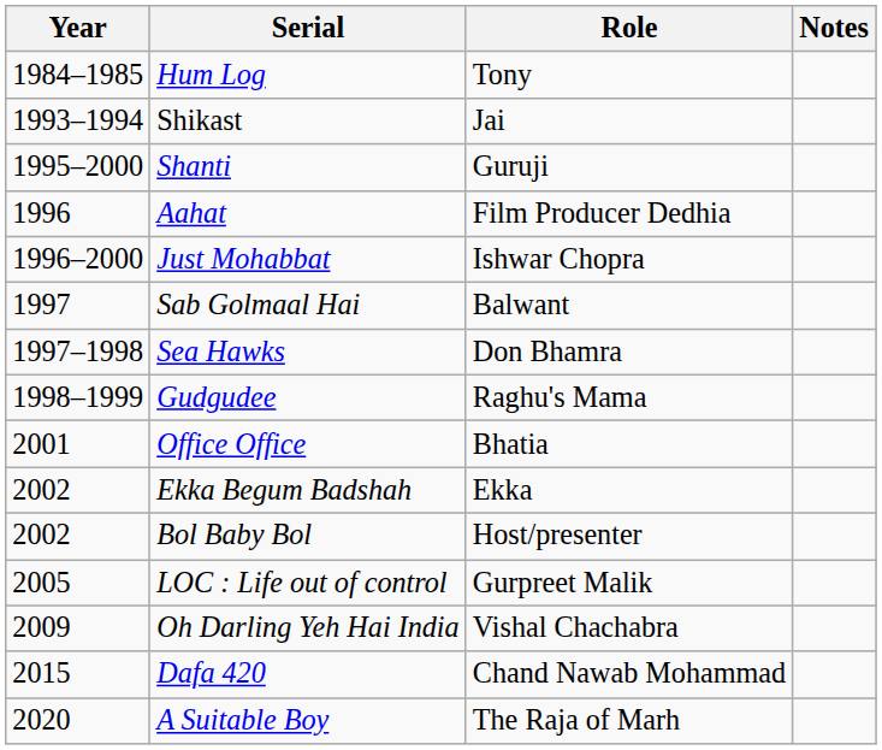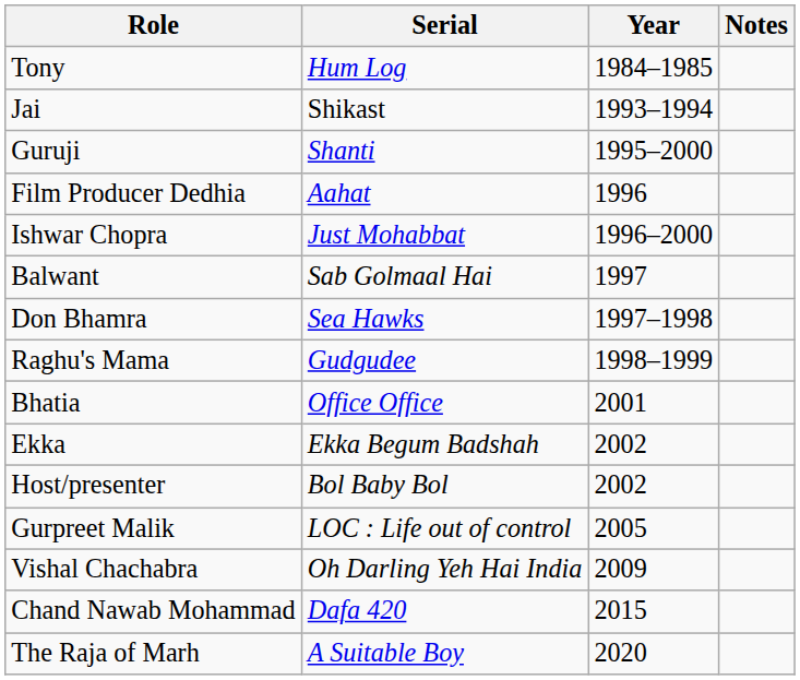columns swapped: Year <-> Role
